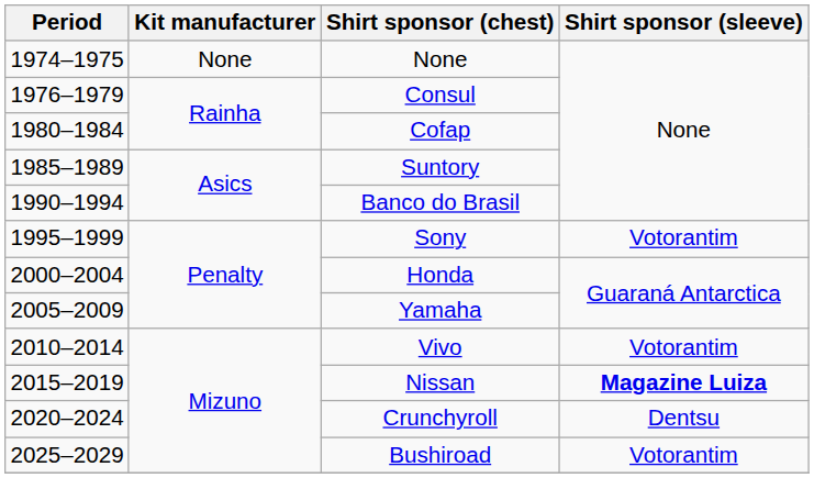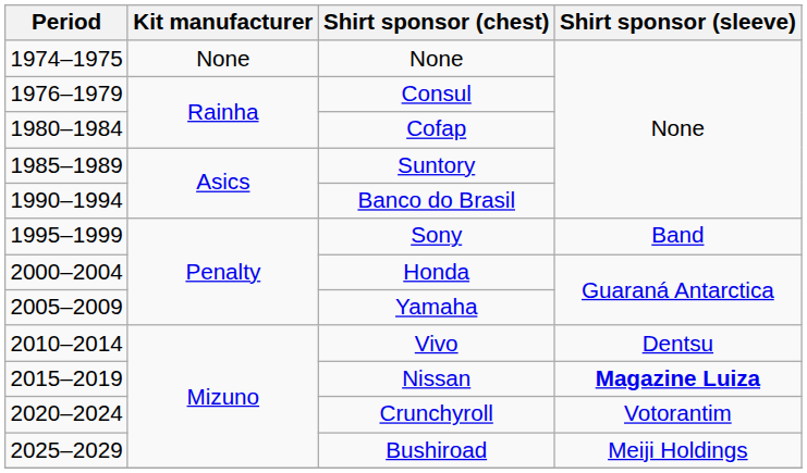Sony | Shirt sponsor (sleeve): Votorantim -> Band
Vivo | Shirt sponsor (sleeve): Votorantim -> Dentsu
Crunchyroll | Shirt sponsor (sleeve): Dentsu -> Votorantim
Bushiroad | Shirt sponsor (sleeve): Votorantim -> Meiji Holdings
